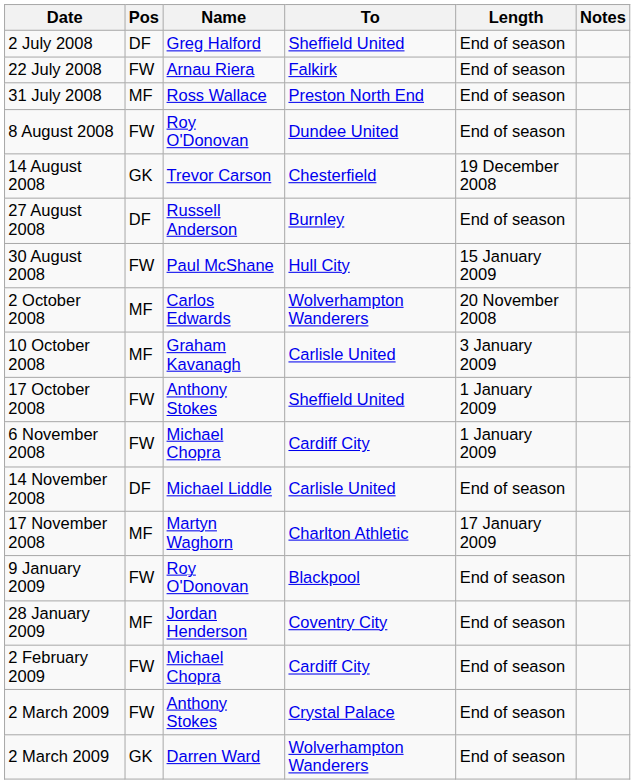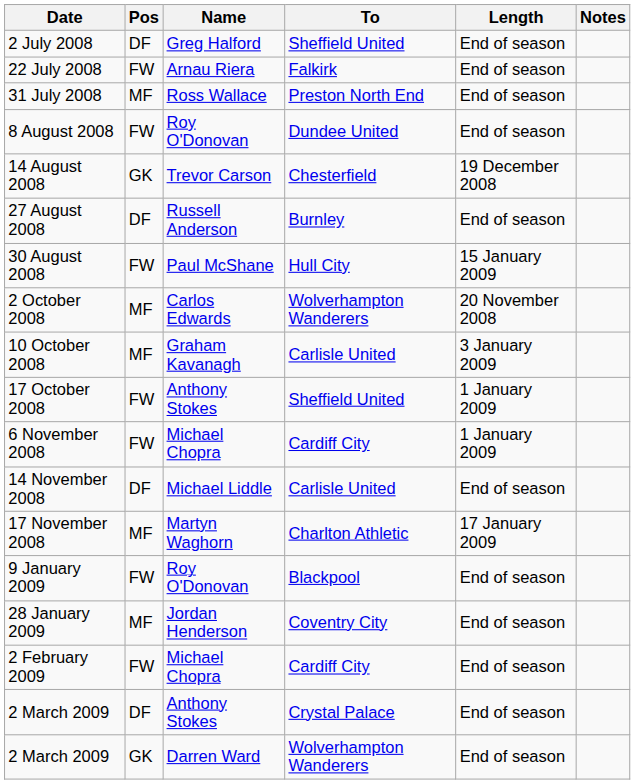2 March 2009 / Anthony Stokes | Pos: FW -> DF
